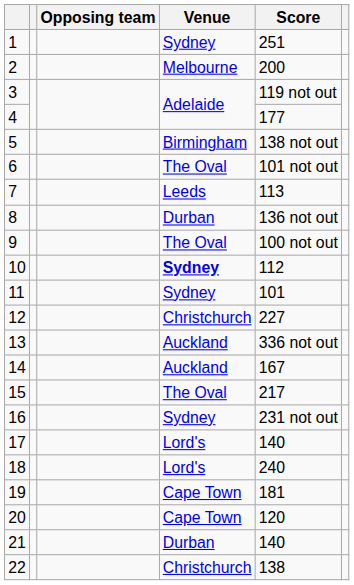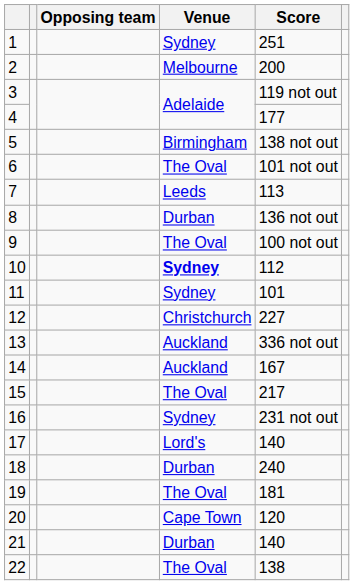18 | Venue: Lord's -> Durban
19 | Venue: Cape Town -> The Oval
22 | Venue: Christchurch -> The Oval
